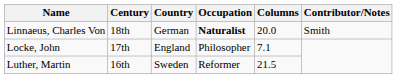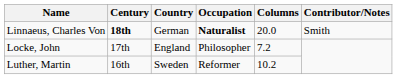Linnaeus, Charles Von | Century: normal -> bold
Locke, John | Columns: 7.1 -> 7.2
Luther, Martin | Columns: 21.5 -> 10.2
